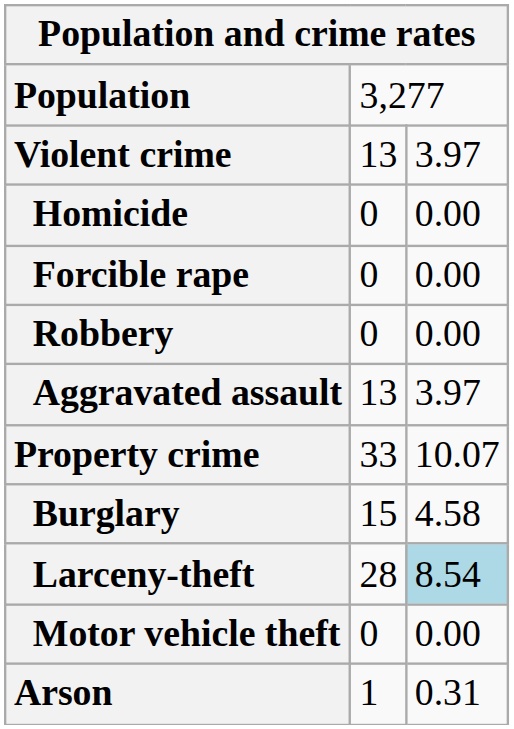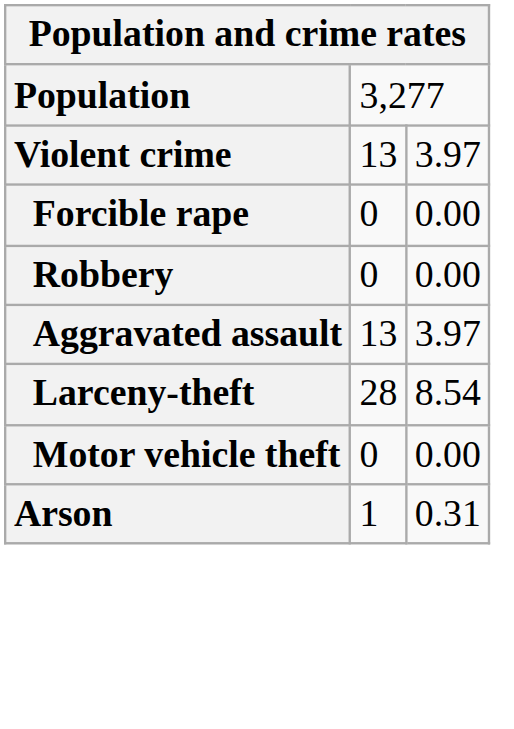- row: Homicide | 0 | 0.00
- row: Property crime | 33 | 10.07
- row: Burglary | 15 | 4.58
Larceny-theft | column 3: lightblue background -> no background
